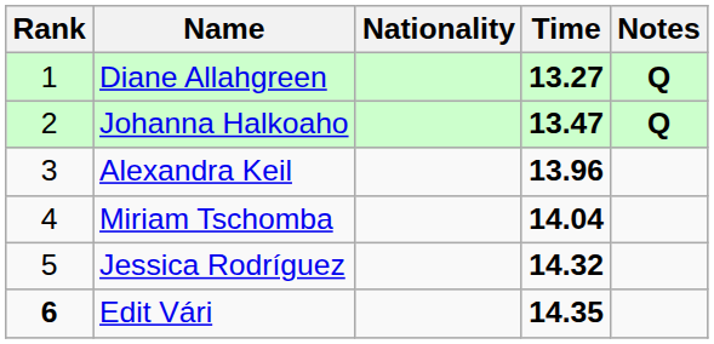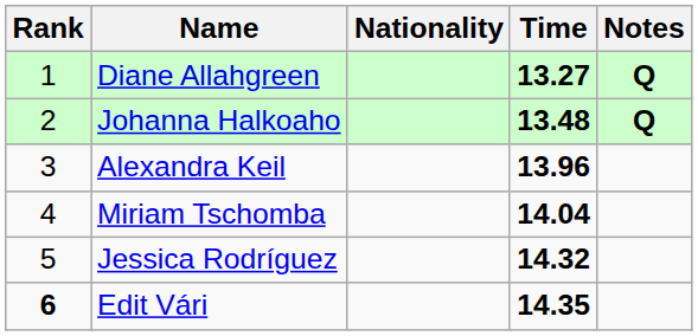Johanna Halkoaho | Time: 13.47 -> 13.48
